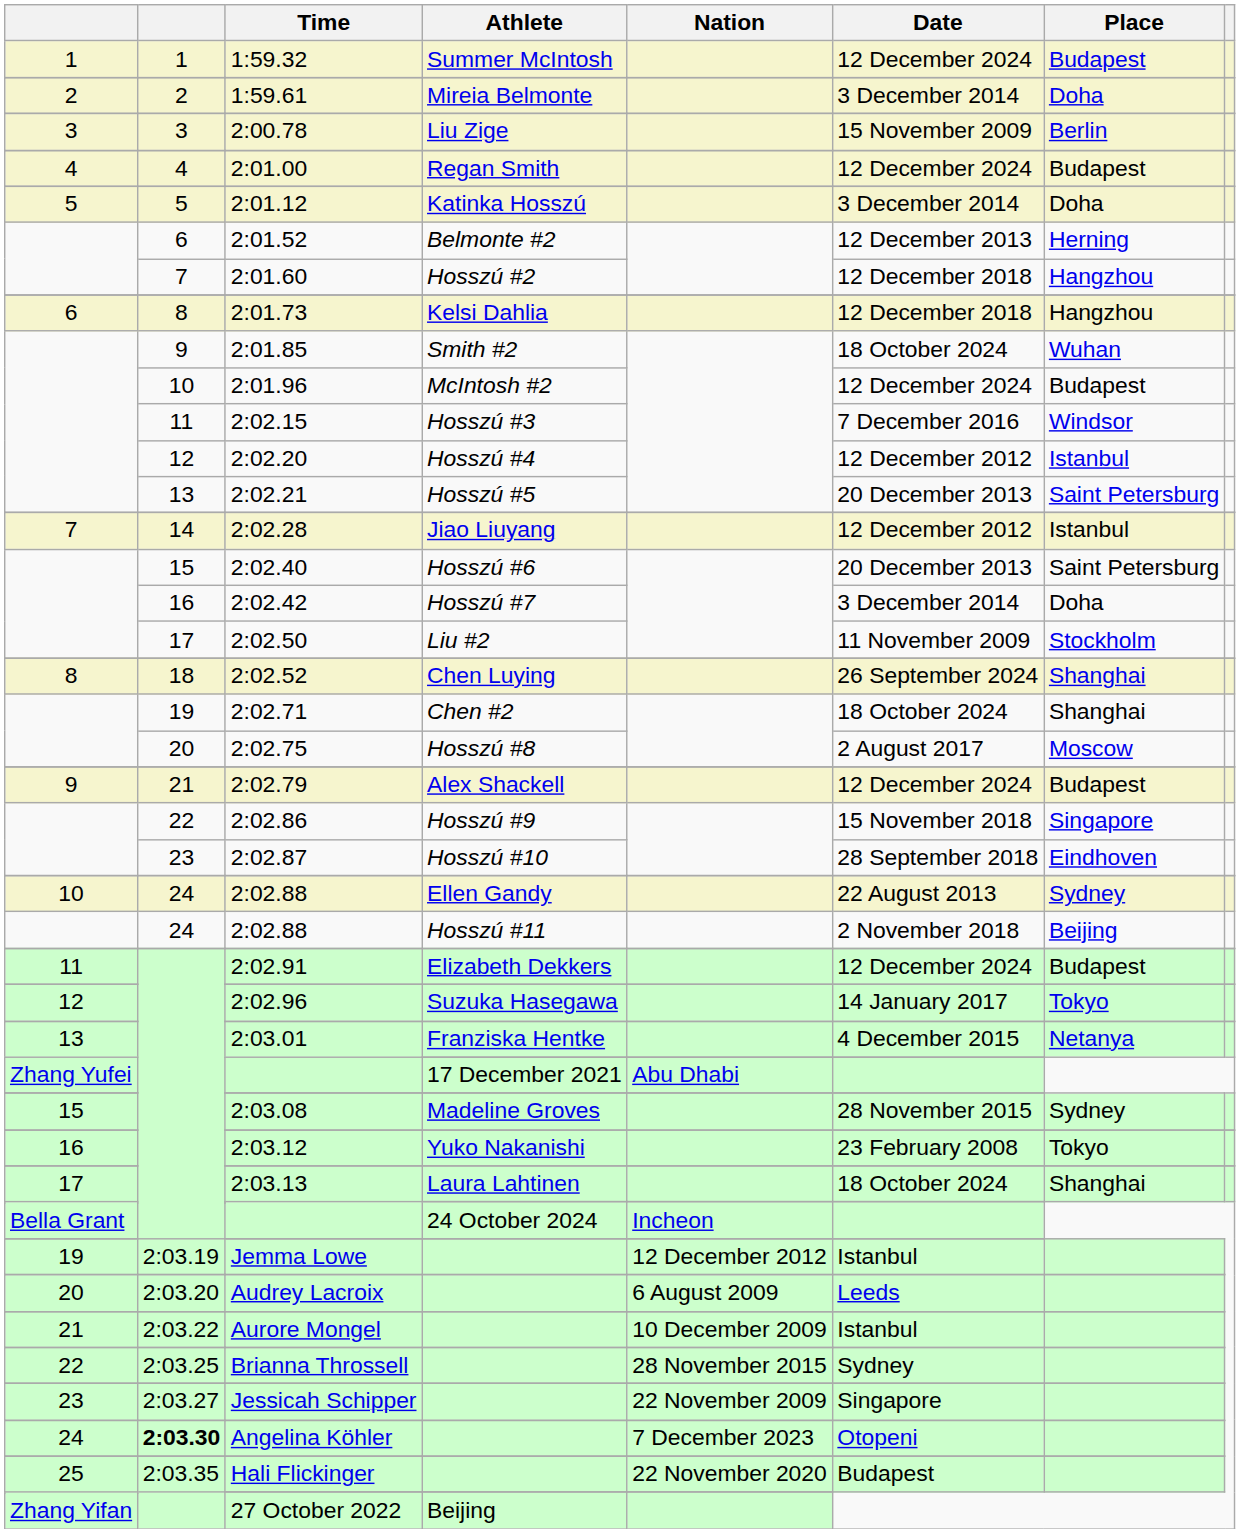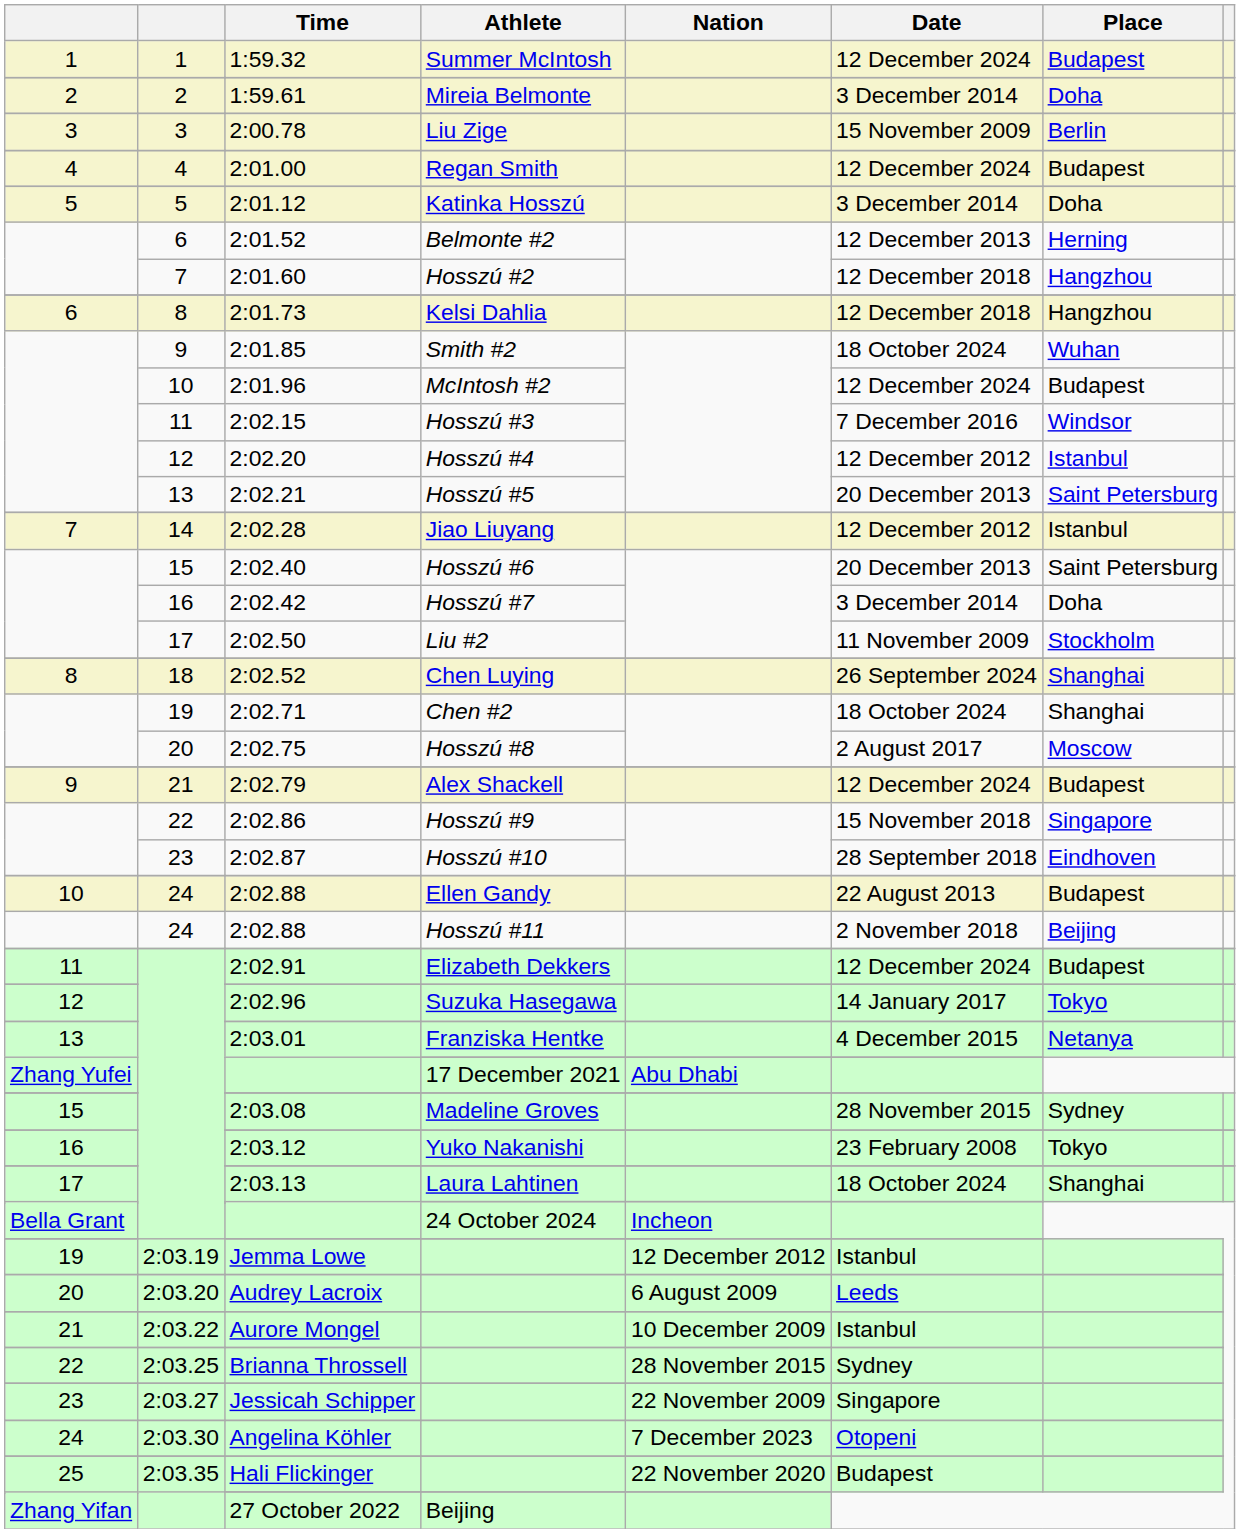2:02.88 / Ellen Gandy | Place: Sydney -> Budapest
Angelina Köhler | column 2: bold -> normal
